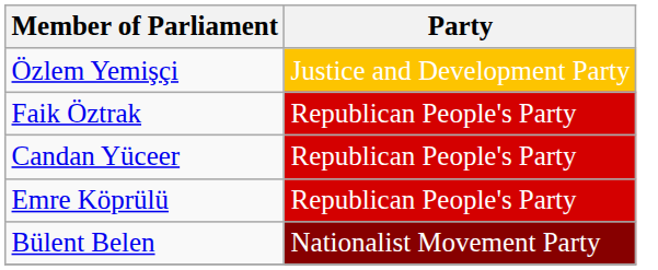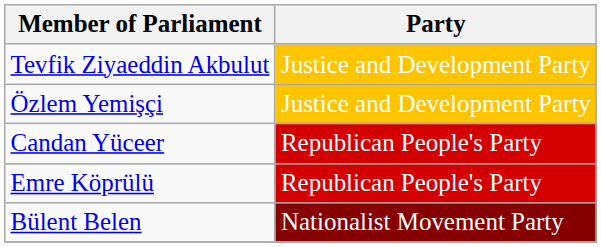+ row: Tevfik Ziyaeddin Akbulut | Justice and Development Party
- row: Faik Öztrak | Republican People's Party
